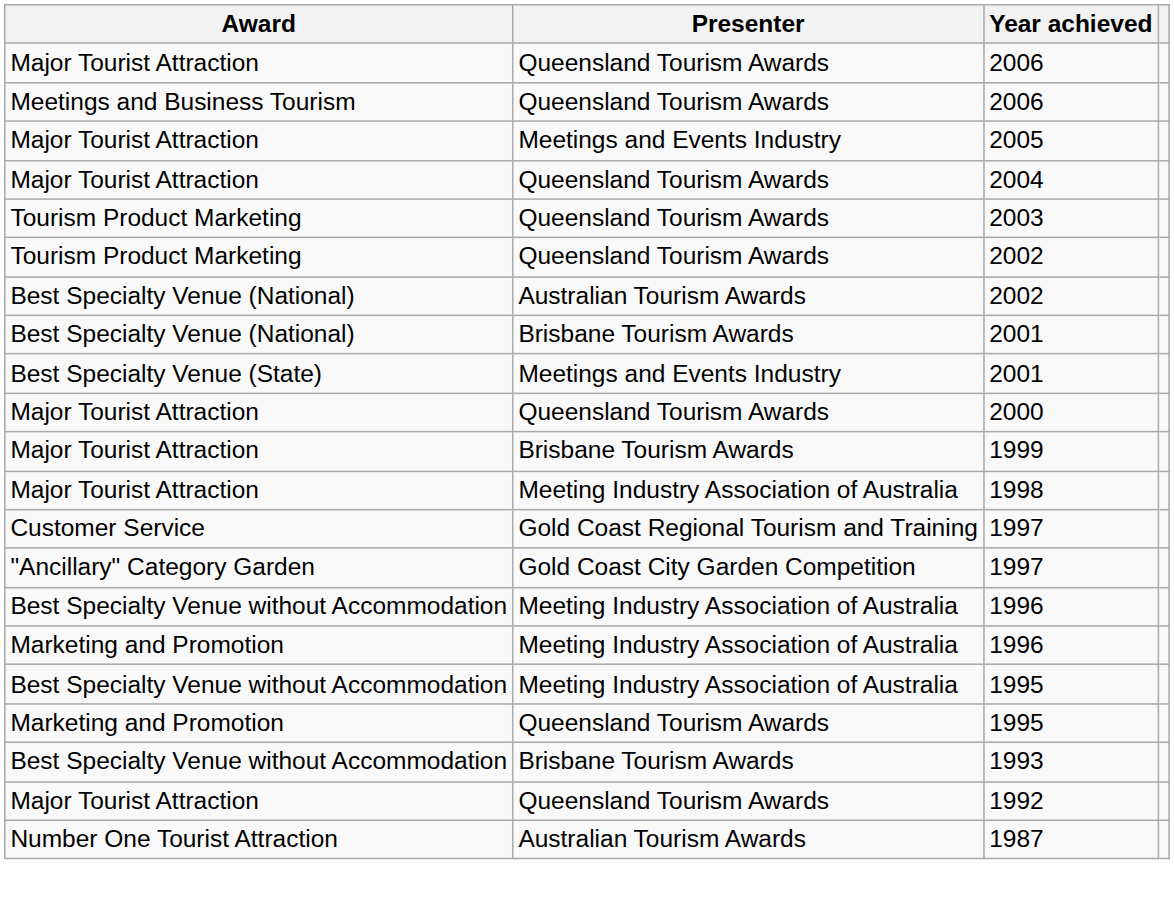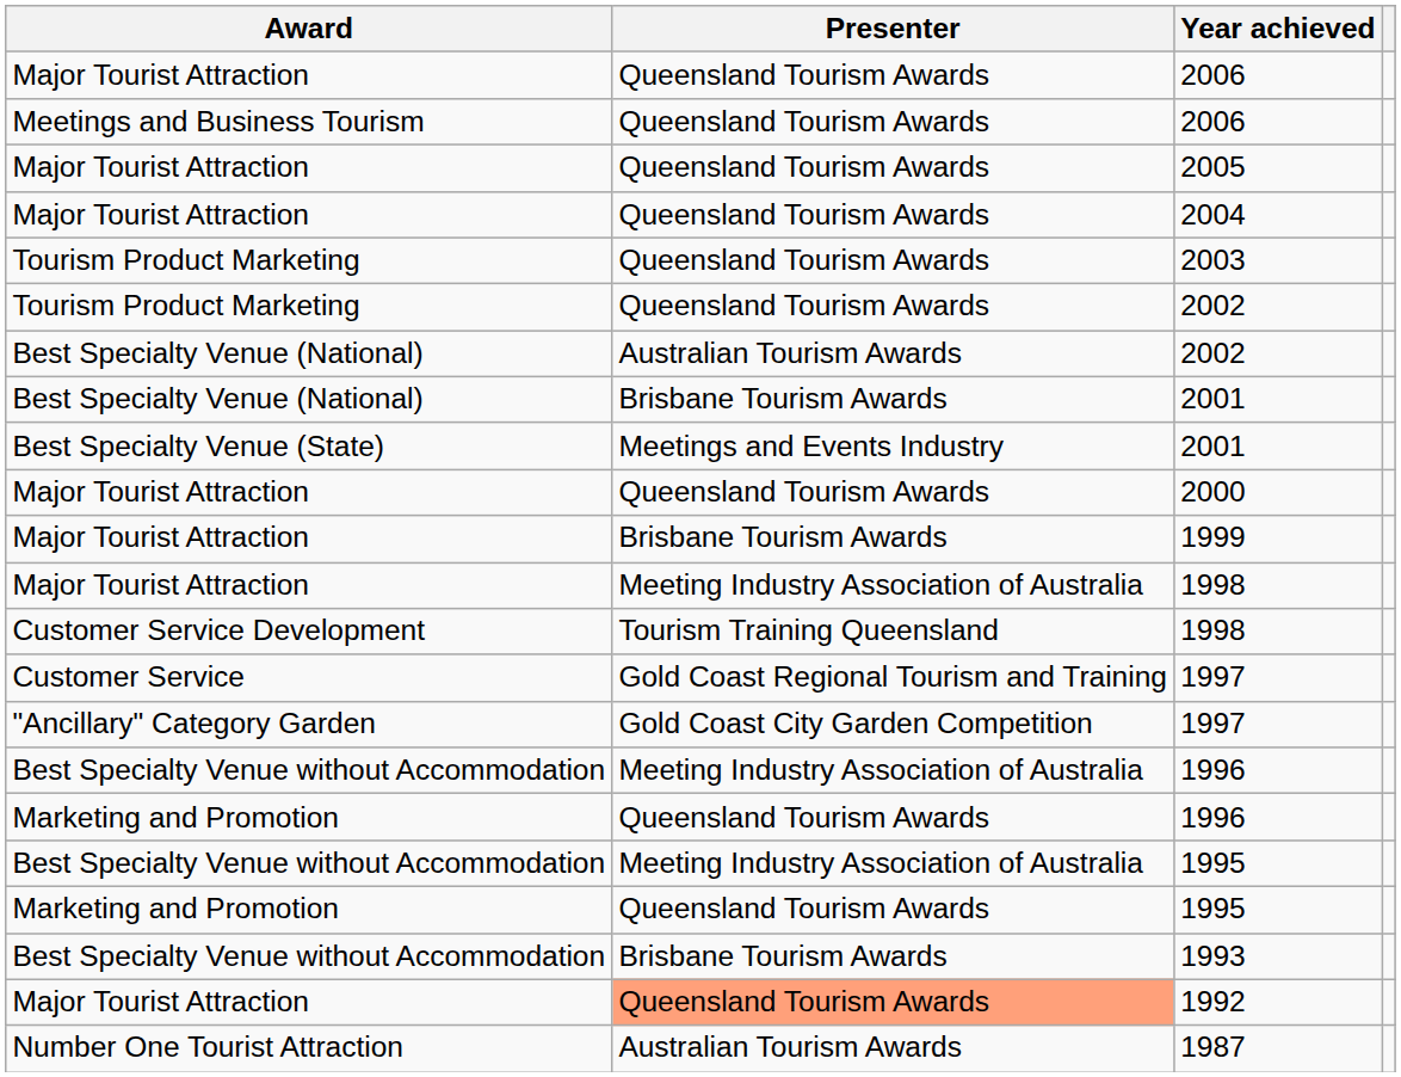2005 | Presenter: Meetings and Events Industry -> Queensland Tourism Awards
+ row: Customer Service Development | Tourism Training Queensland | 1998
Marketing and Promotion / 1996 | Presenter: Meeting Industry Association of Australia -> Queensland Tourism Awards
1992 | Presenter: no background -> lightsalmon background
